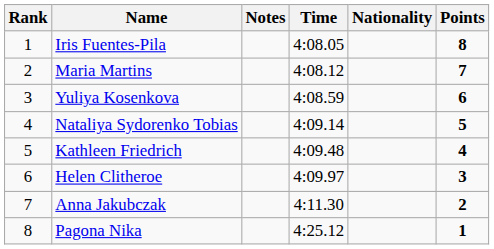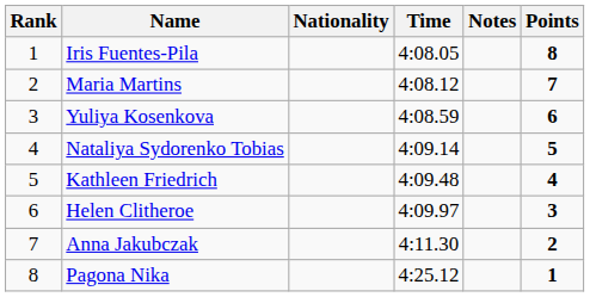columns swapped: Nationality <-> Notes
